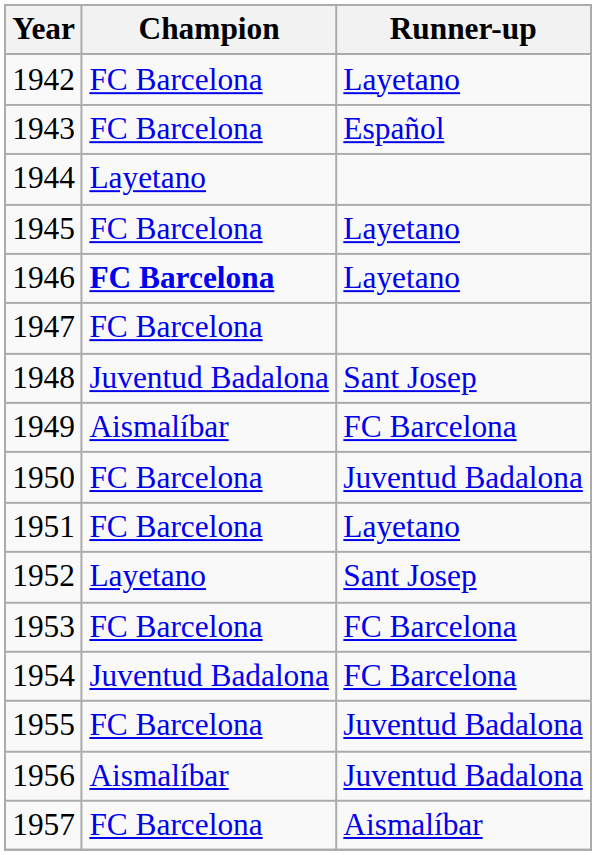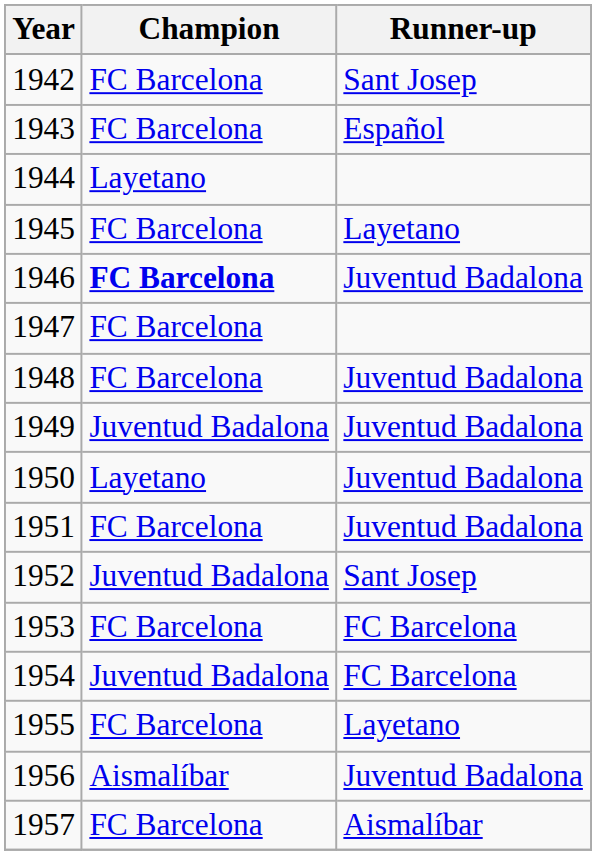1942 | Runner-up: Layetano -> Sant Josep
1946 | Runner-up: Layetano -> Juventud Badalona
1948 | Champion: Juventud Badalona -> FC Barcelona
1948 | Runner-up: Sant Josep -> Juventud Badalona
1949 | Champion: Aismalíbar -> Juventud Badalona
1949 | Runner-up: FC Barcelona -> Juventud Badalona
1950 | Champion: FC Barcelona -> Layetano
1951 | Runner-up: Layetano -> Juventud Badalona
1952 | Champion: Layetano -> Juventud Badalona
1955 | Runner-up: Juventud Badalona -> Layetano
